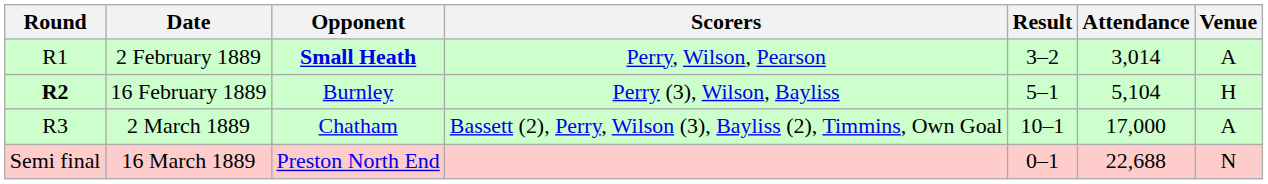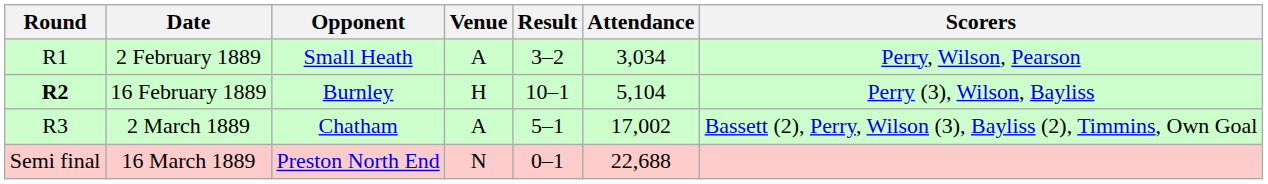columns swapped: Venue <-> Scorers
2 February 1889 | Opponent: bold -> normal
2 February 1889 | Attendance: 3,014 -> 3,034
16 February 1889 | Result: 5–1 -> 10–1
2 March 1889 | Result: 10–1 -> 5–1
2 March 1889 | Attendance: 17,000 -> 17,002
